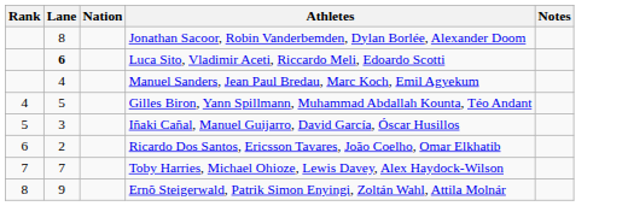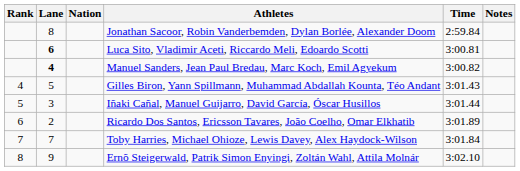+ column: Time | 2:59.84 | 3:00.81 | 3:00.82 | 3:01.43 | 3:01.44 | 3:01.89 | 3:01.84 | 3:02.10
Manuel Sanders, Jean Paul Bredau, Marc Koch, Emil Agyekum | Lane: normal -> bold
